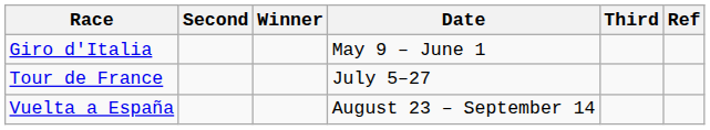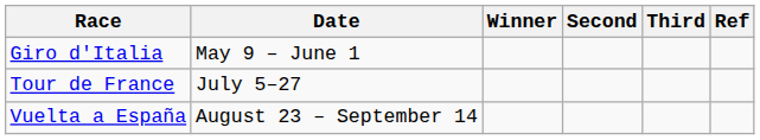columns swapped: Date <-> Second
